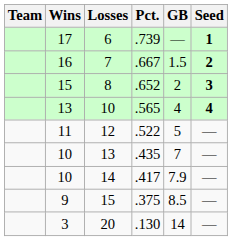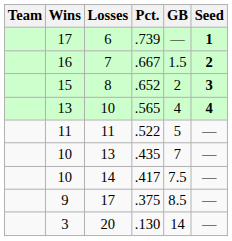.522 | Losses: 12 -> 11
.417 | GB: 7.9 -> 7.5
.375 | Losses: 15 -> 17
